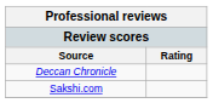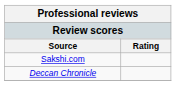rows swapped: Deccan Chronicle <-> Sakshi.com
